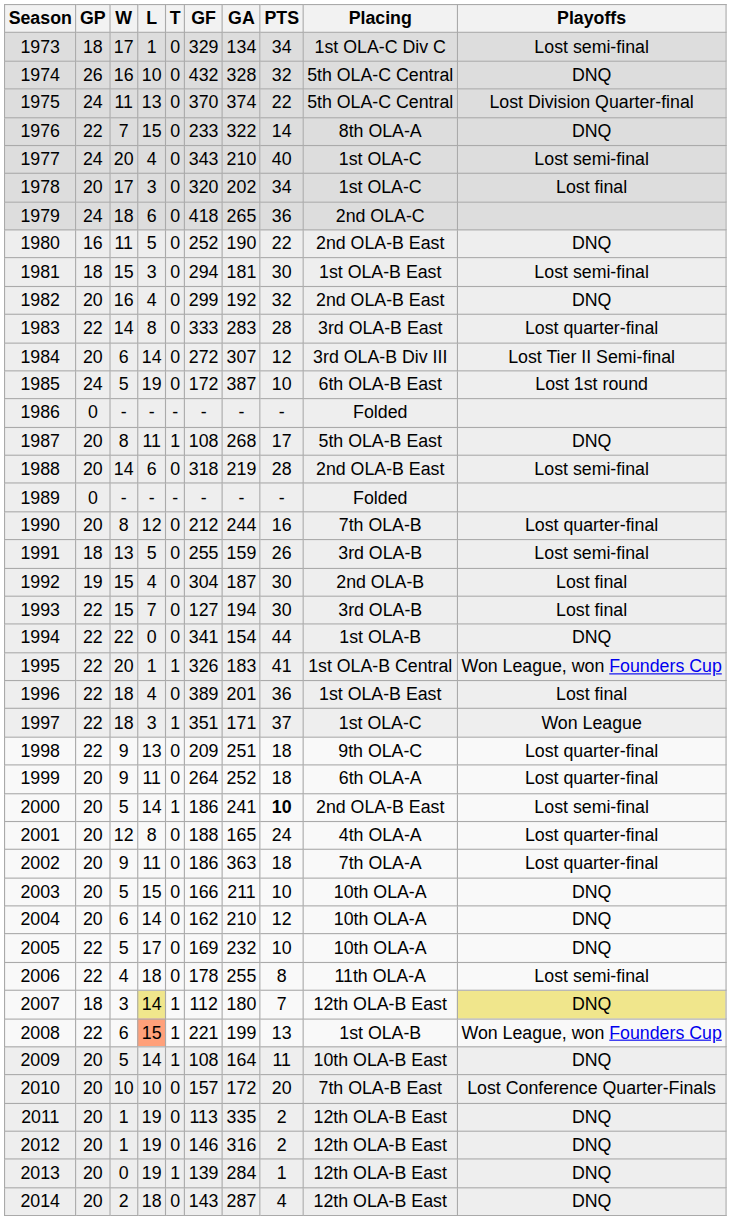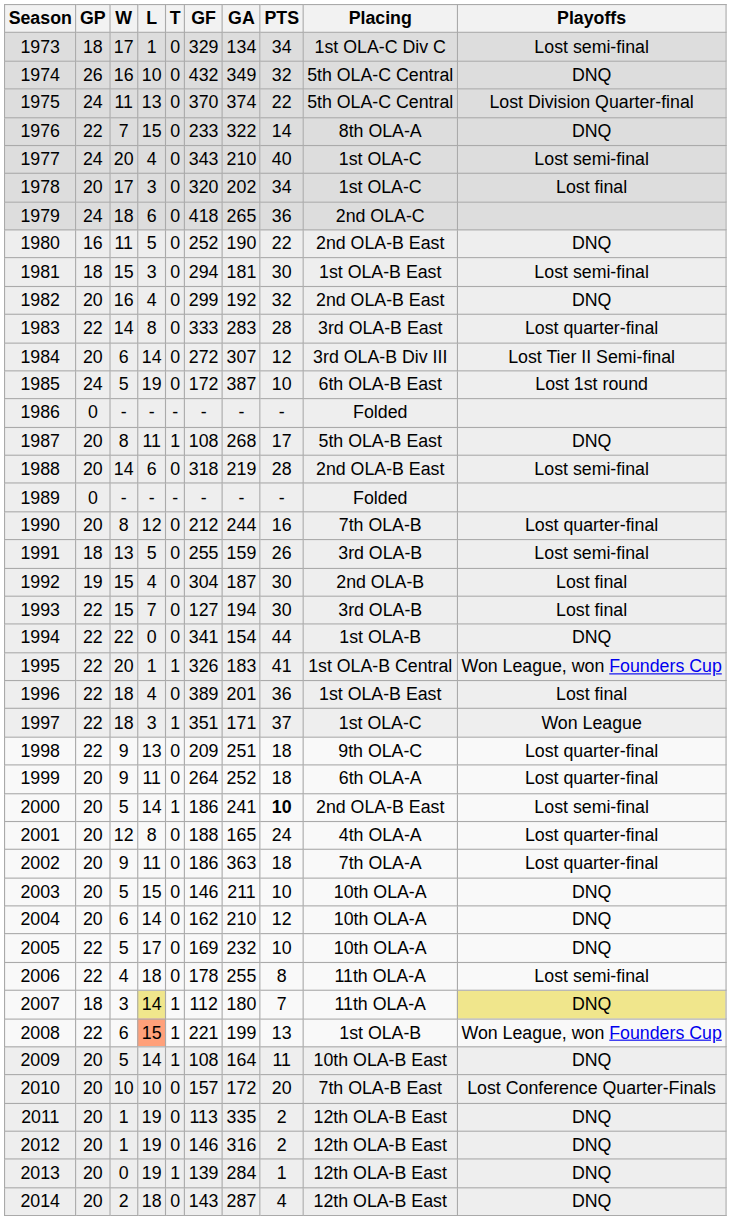1974 | GA: 328 -> 349
2003 | GF: 166 -> 146
2007 | Placing: 12th OLA-B East -> 11th OLA-A
